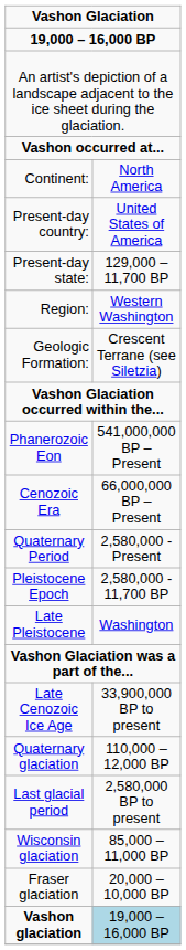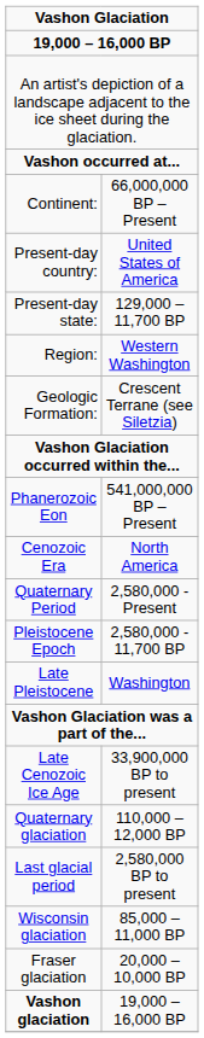Continent: | column 2: North America -> 66,000,000 BP – Present
Cenozoic Era | column 2: 66,000,000 BP – Present -> North America
Vashon glaciation | column 2: lightblue background -> no background
